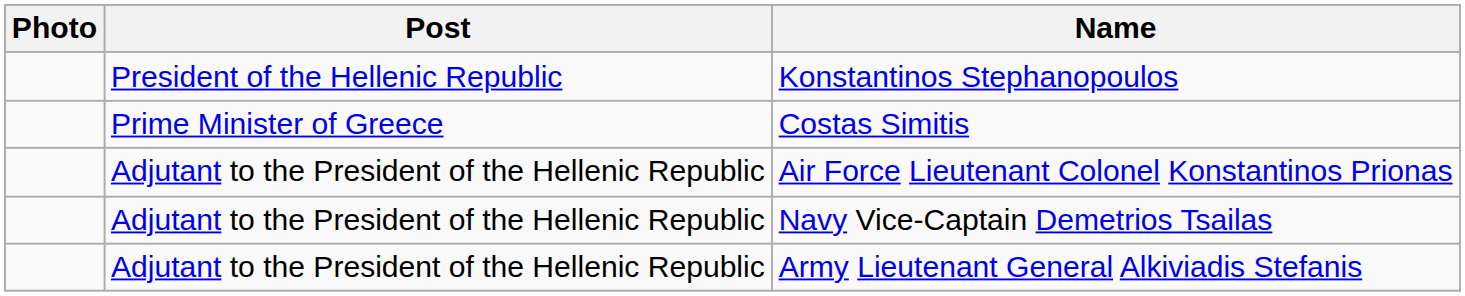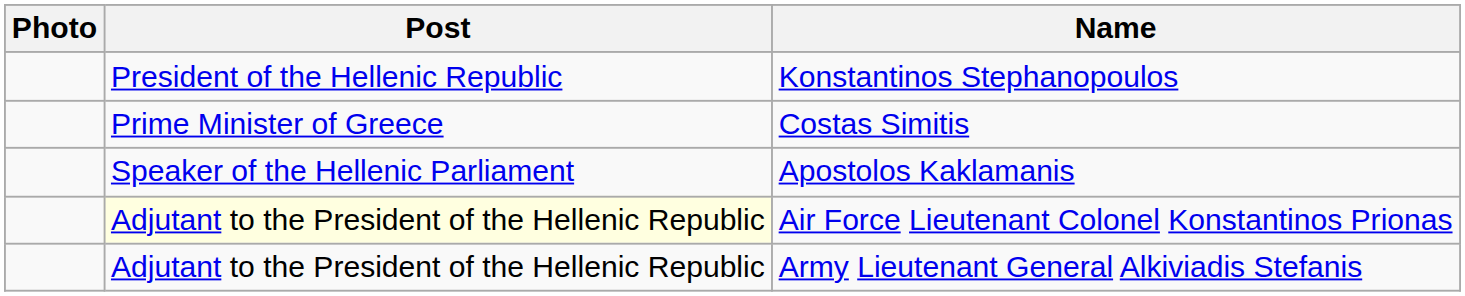+ row: Speaker of the Hellenic Parliament | Apostolos Kaklamanis
Air Force Lieutenant Colonel Konstantinos Prionas | Post: no background -> lightyellow background
- row: Adjutant to the President of the Hellenic Republic | Navy Vice-Captain Demetrios Tsailas
